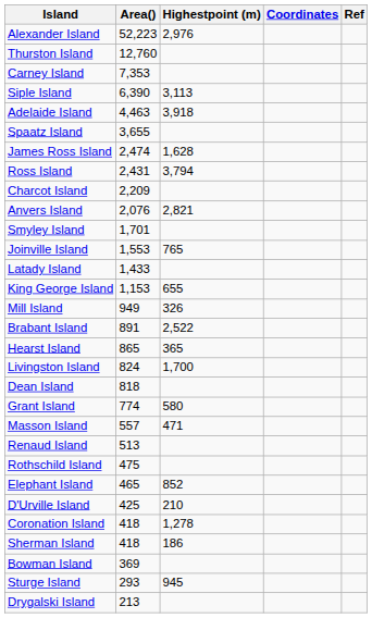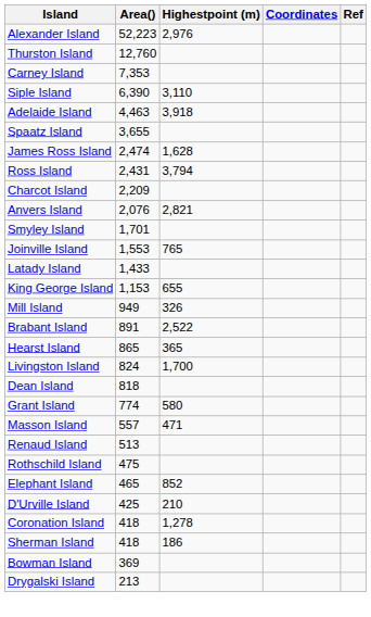Siple Island | Highestpoint (m): 3,113 -> 3,110
- row: Sturge Island | 293 | 945
